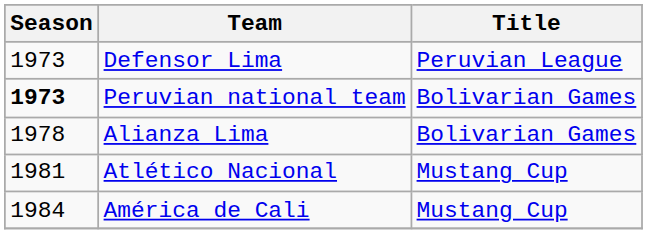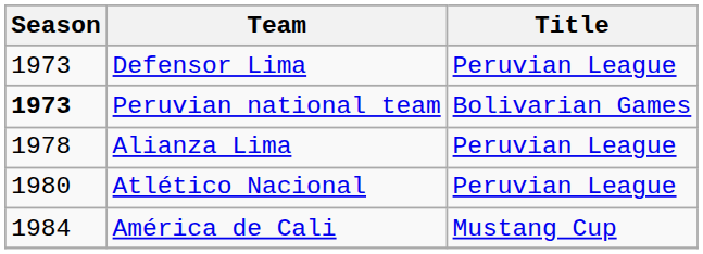Alianza Lima | Title: Bolivarian Games -> Peruvian League
Atlético Nacional | Season: 1981 -> 1980
Atlético Nacional | Title: Mustang Cup -> Peruvian League
